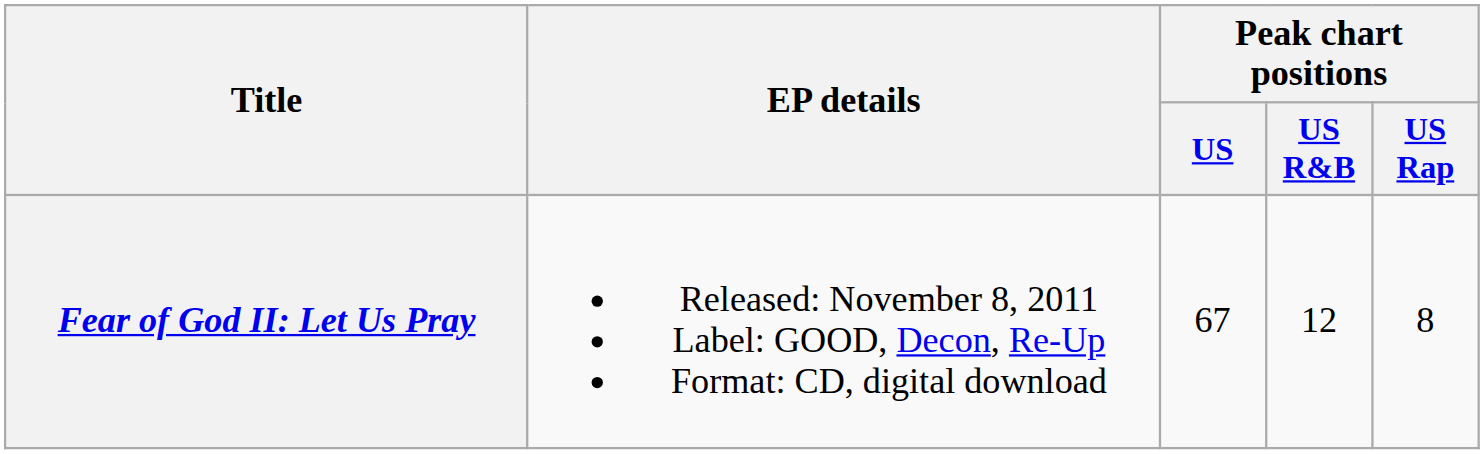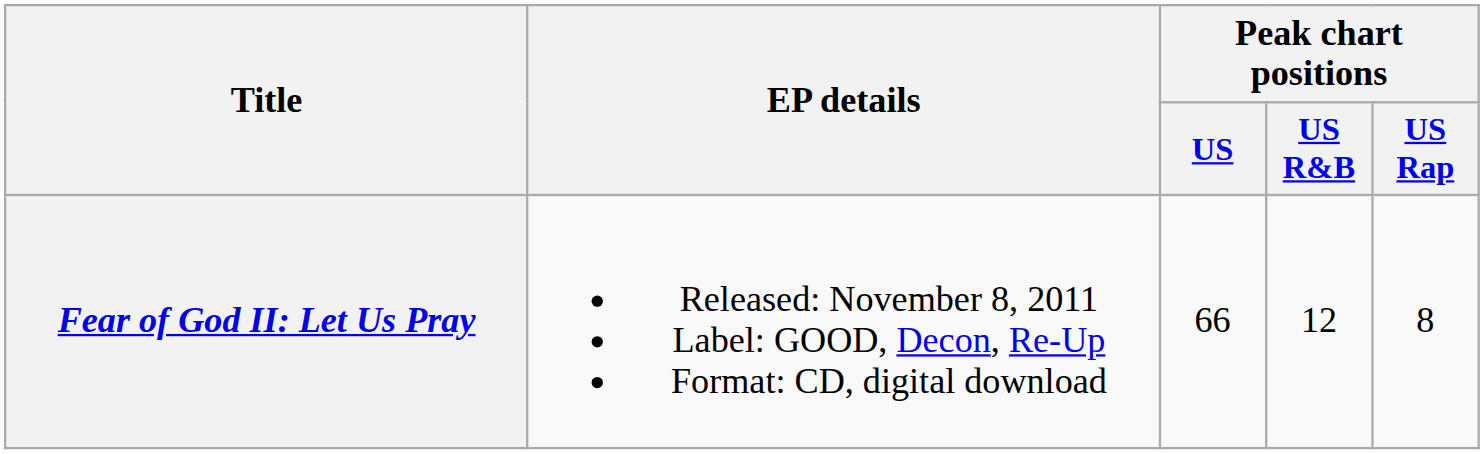Fear of God II: Let Us Pray | Peak chart positions / US: 67 -> 66
